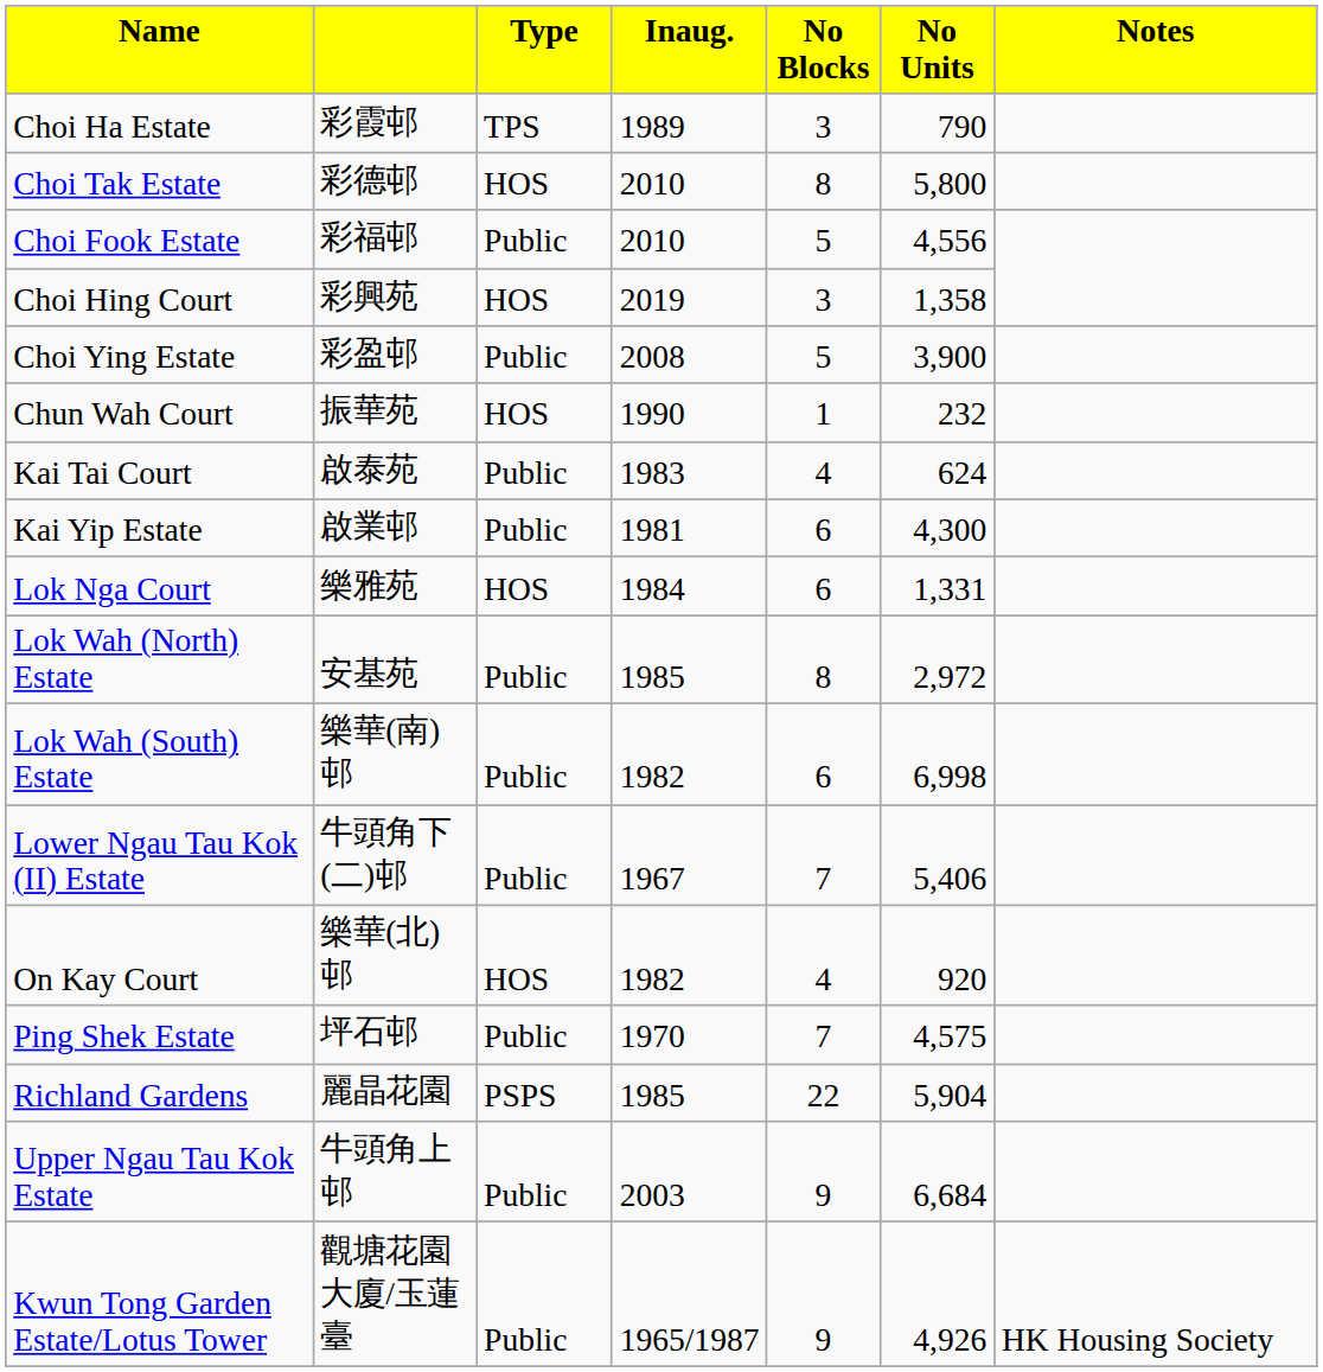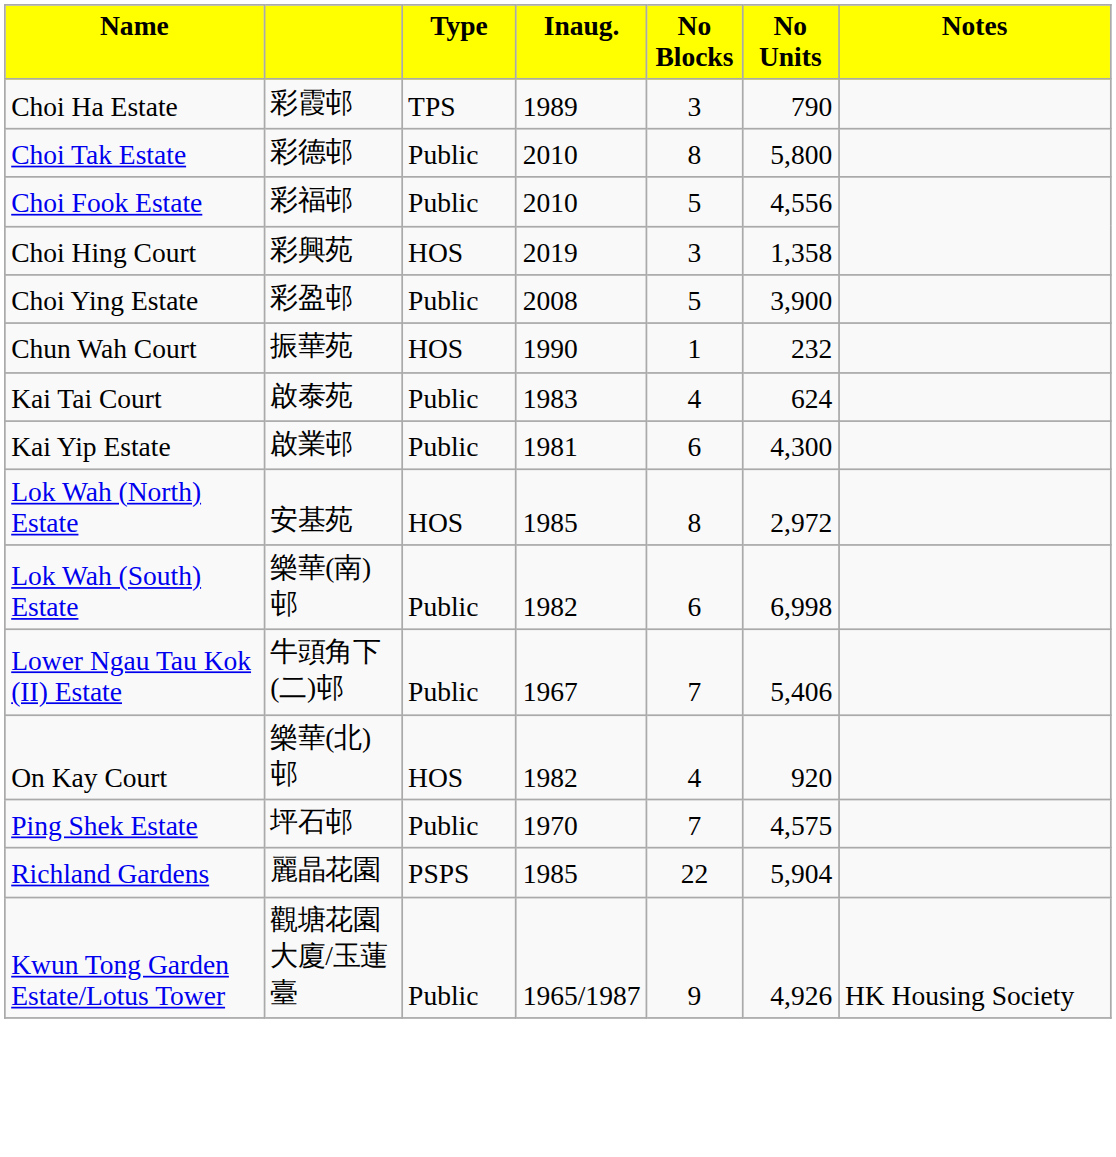Choi Tak Estate | column 3: HOS -> Public
- row: Lok Nga Court | 樂雅苑 | HOS | 1984 | 6 | 1,331
Lok Wah (North) Estate | column 3: Public -> HOS
- row: Upper Ngau Tau Kok Estate | 牛頭角上邨 | Public | 2003 | 9 | 6,684
